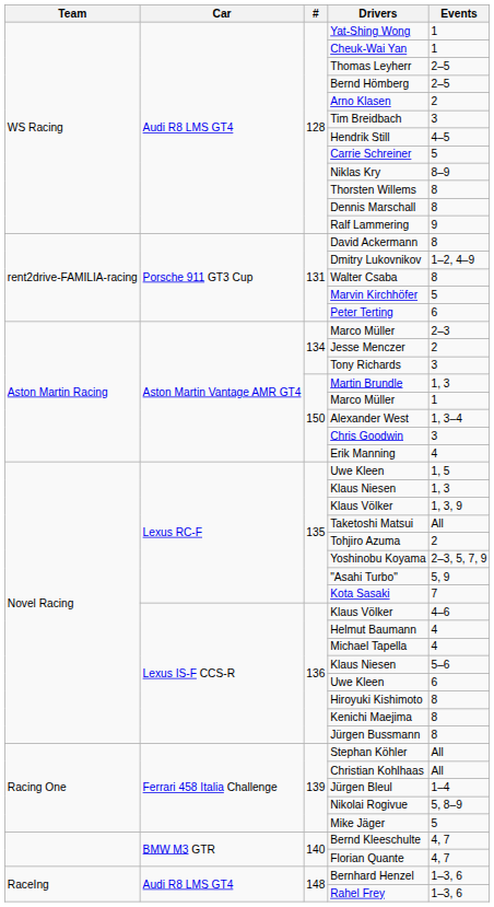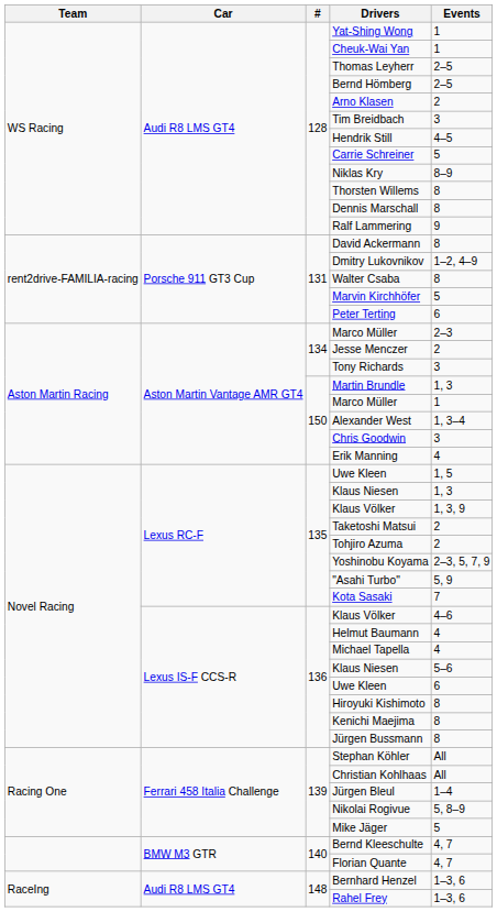Taketoshi Matsui | Events: All -> 2
